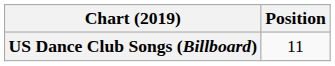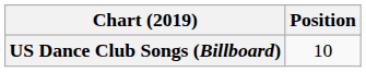US Dance Club Songs (Billboard) | Position: 11 -> 10
